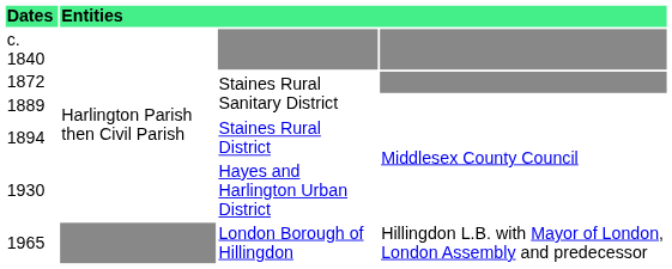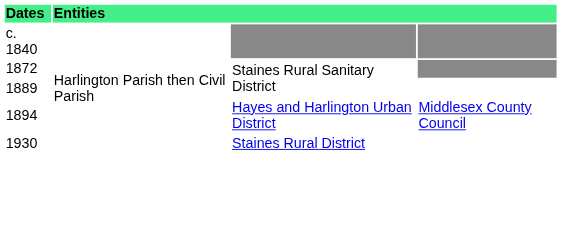1894 | column 3: Staines Rural District -> Hayes and Harlington Urban District
1930 | column 3: Hayes and Harlington Urban District -> Staines Rural District
- row: 1965 | London Borough of Hillingdon | Hillingdon L.B. with Mayor of London, London Assembly and predecessor
